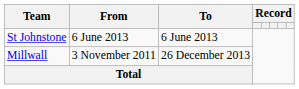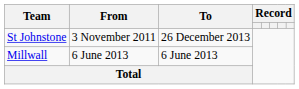St Johnstone | From: 6 June 2013 -> 3 November 2011
St Johnstone | To: 6 June 2013 -> 26 December 2013
Millwall | From: 3 November 2011 -> 6 June 2013
Millwall | To: 26 December 2013 -> 6 June 2013
